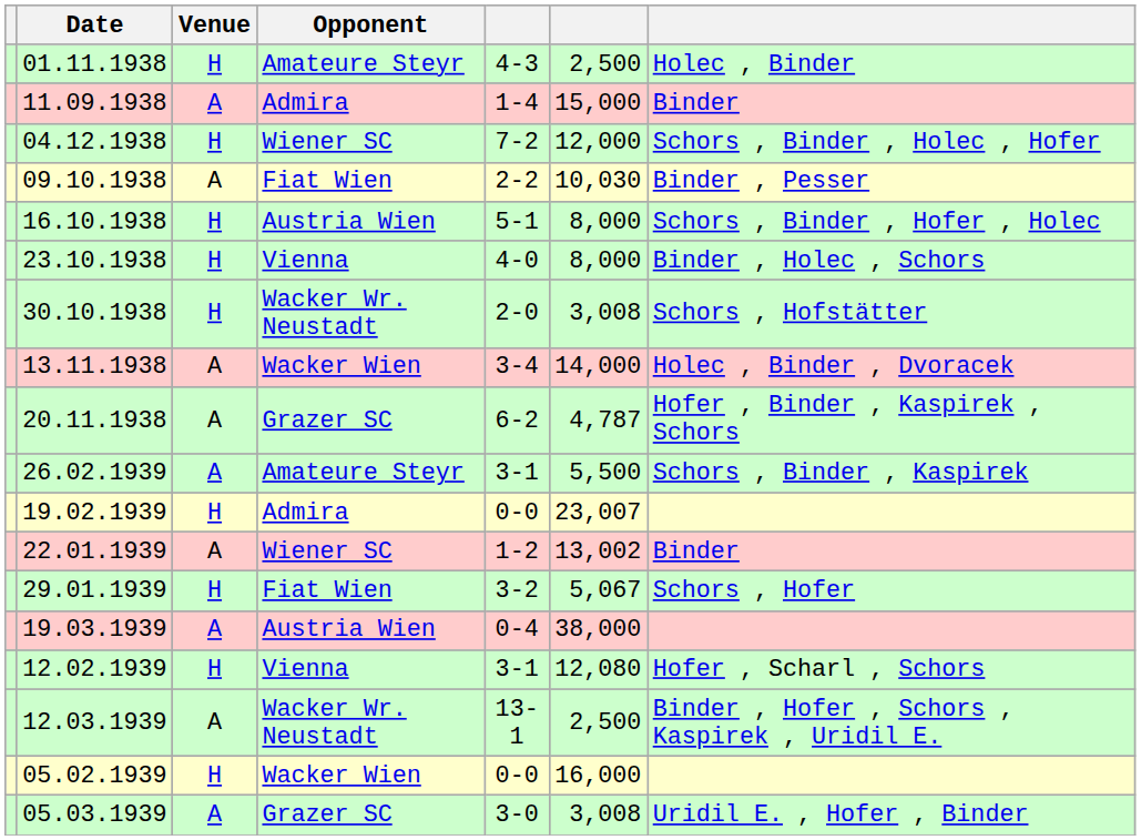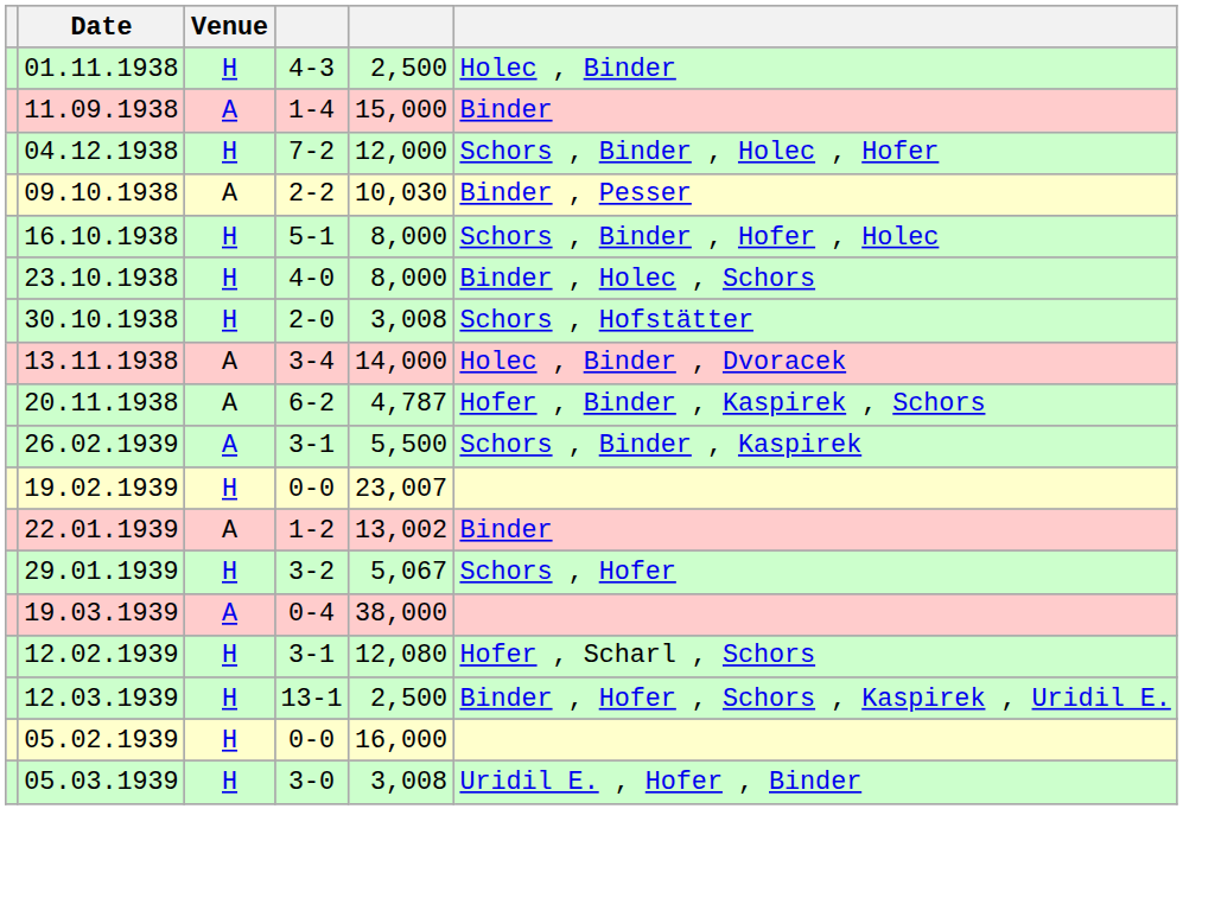- column: Opponent | Amateure Steyr | Admira | Wiener SC | Fiat Wien | Austria Wien | Vienna | Wacker Wr. Neustadt | Wacker Wien | Grazer SC | Amateure Steyr | Admira | Wiener SC | Fiat Wien | Austria Wien | Vienna | Wacker Wr. Neustadt | Wacker Wien | Grazer SC
12.03.1939 | Venue: A -> H
05.03.1939 | Venue: A -> H
